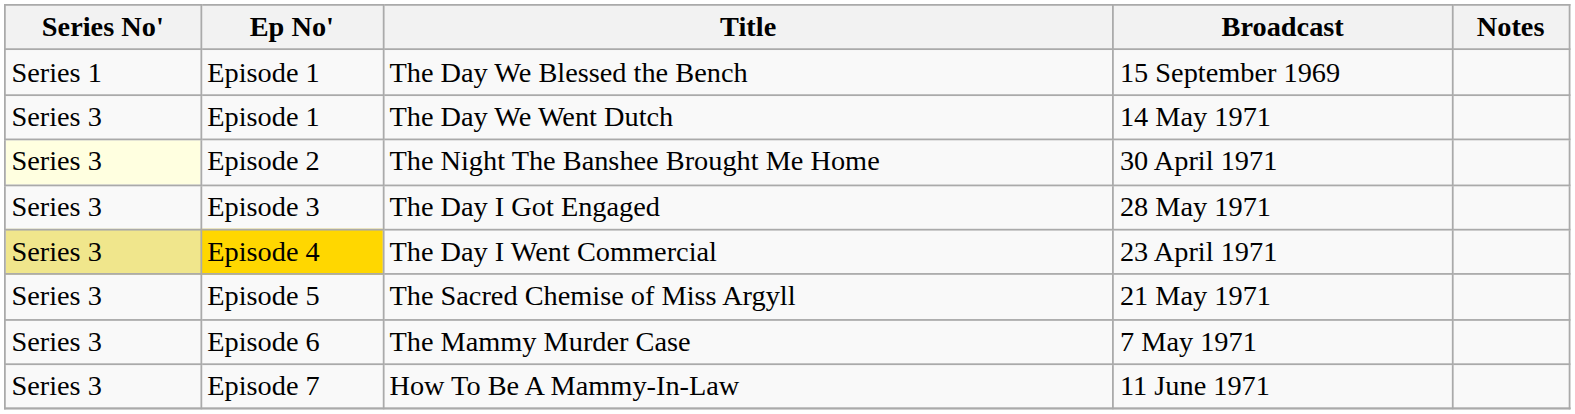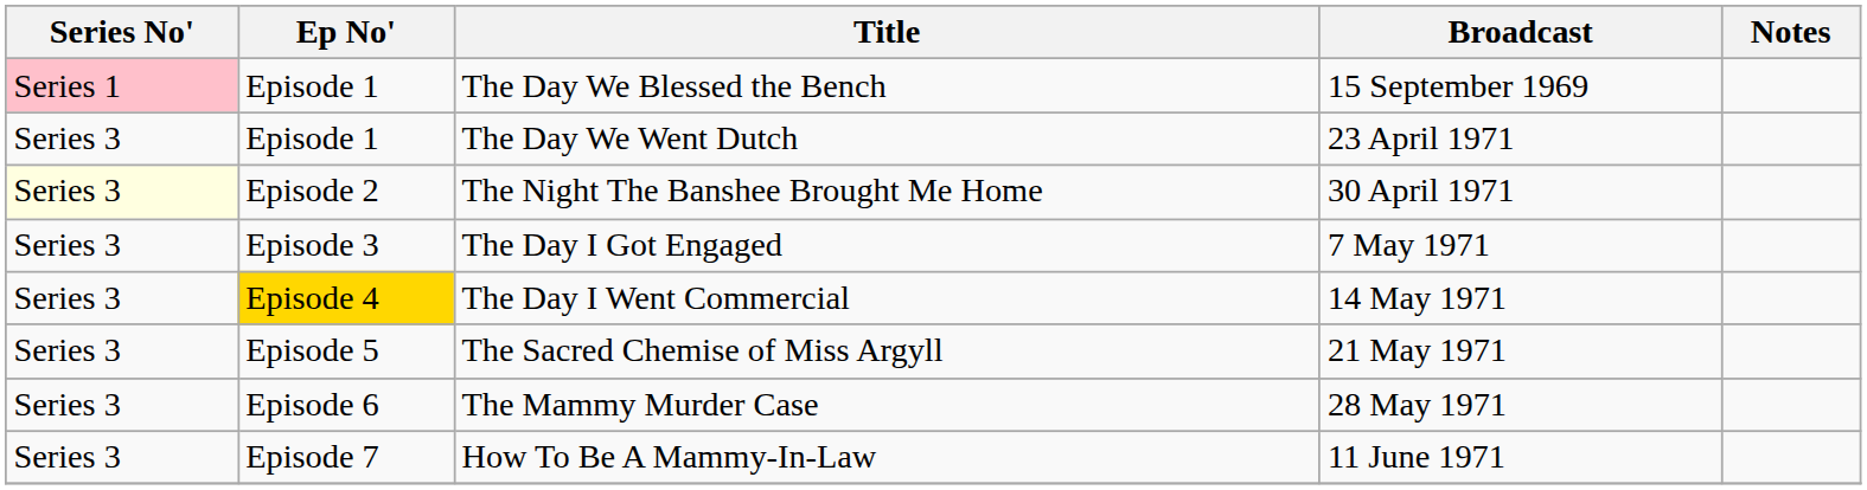The Day We Blessed the Bench | Series No': no background -> pink background
The Day We Went Dutch | Broadcast: 14 May 1971 -> 23 April 1971
The Day I Got Engaged | Broadcast: 28 May 1971 -> 7 May 1971
The Day I Went Commercial | Series No': khaki background -> no background
The Day I Went Commercial | Broadcast: 23 April 1971 -> 14 May 1971
The Mammy Murder Case | Broadcast: 7 May 1971 -> 28 May 1971
